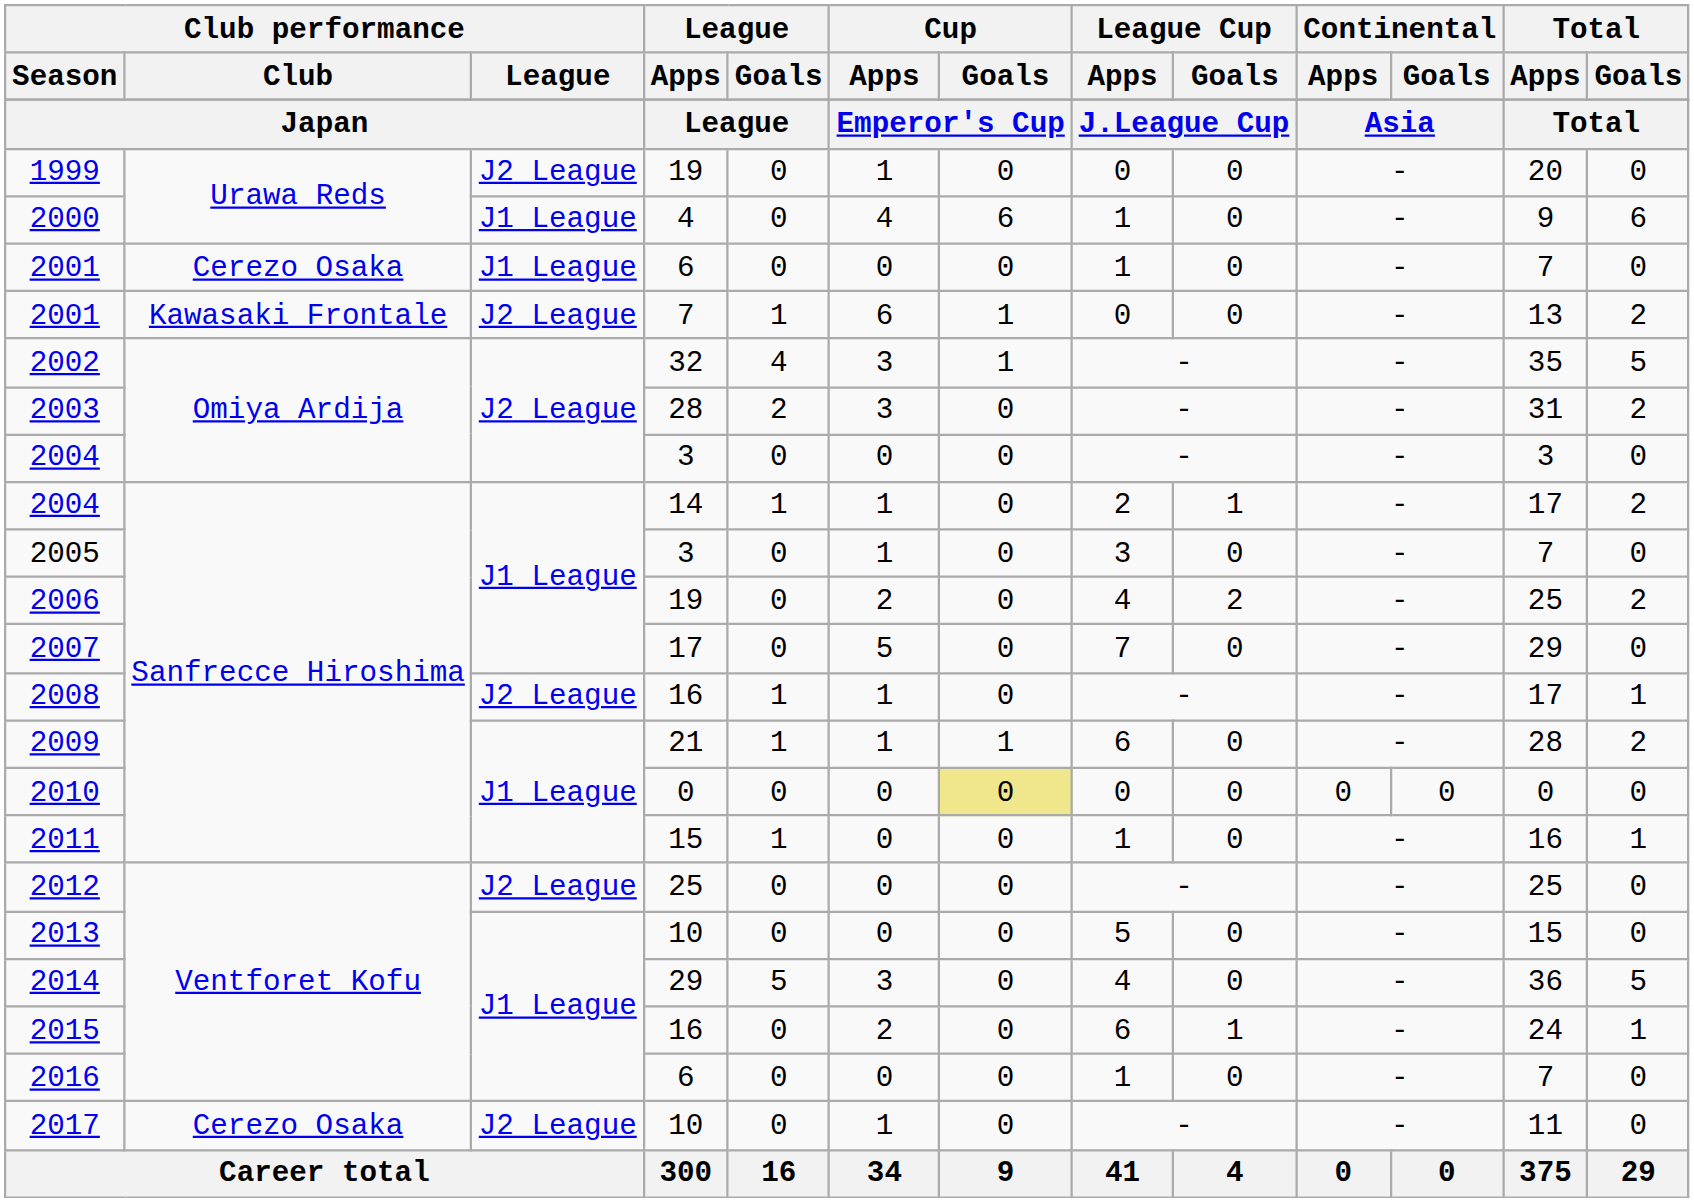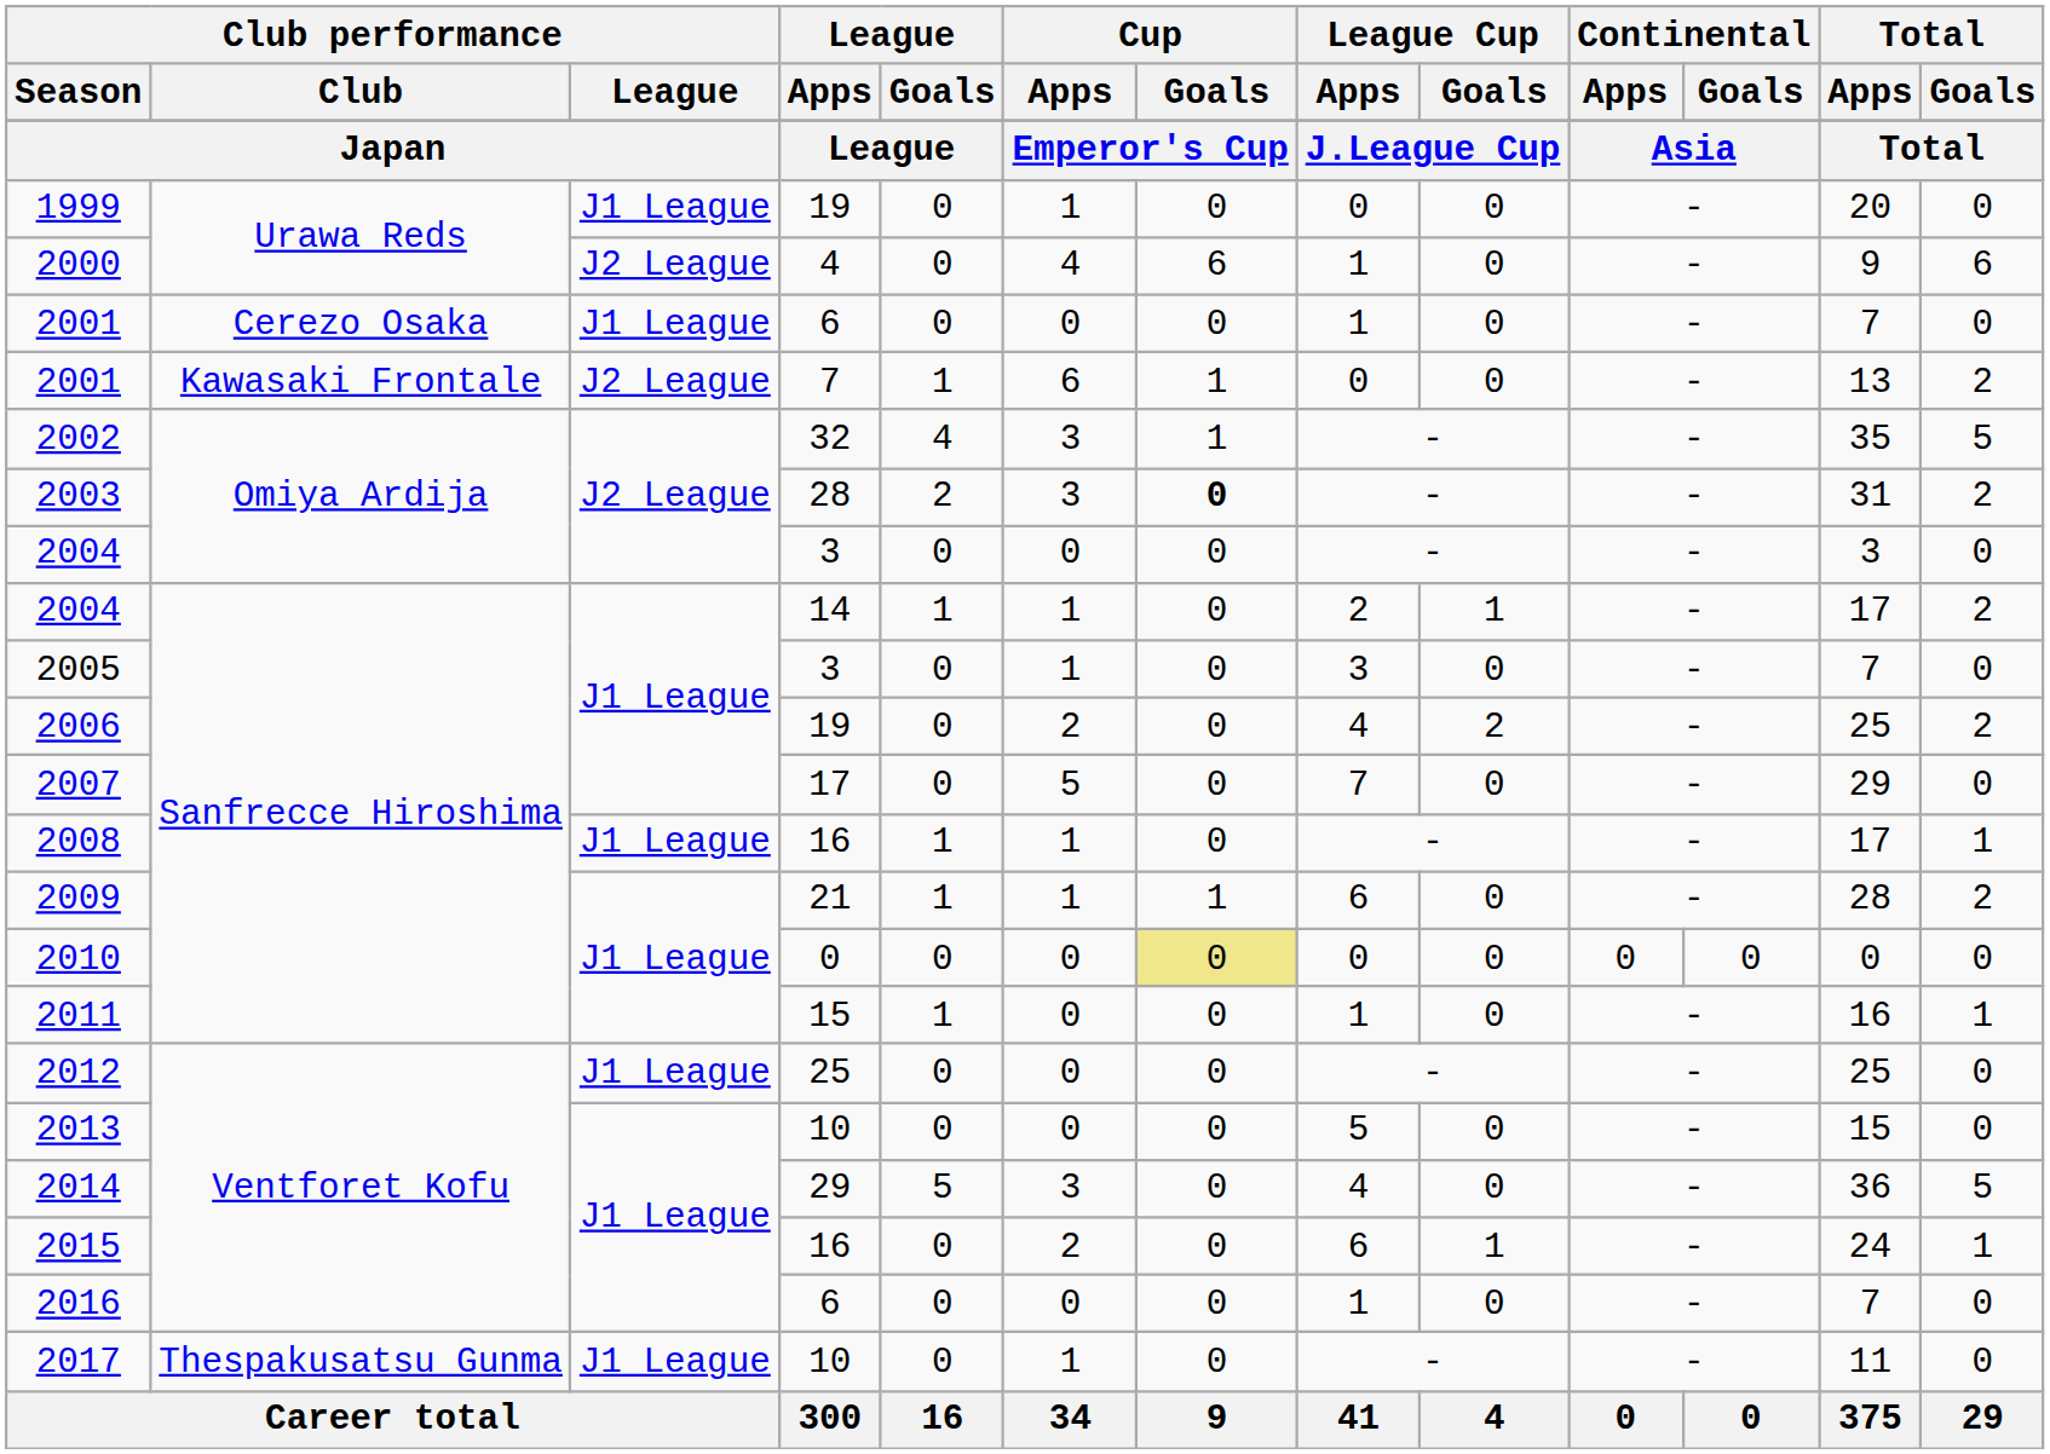1999 | Club performance / League: J2 League -> J1 League
2000 | Club performance / League: J1 League -> J2 League
2003 | Cup / Goals: normal -> bold
2008 | Club performance / League: J2 League -> J1 League
2012 | Club performance / League: J2 League -> J1 League
2017 | Club performance / Club: Cerezo Osaka -> Thespakusatsu Gunma
2017 | Club performance / League: J2 League -> J1 League
